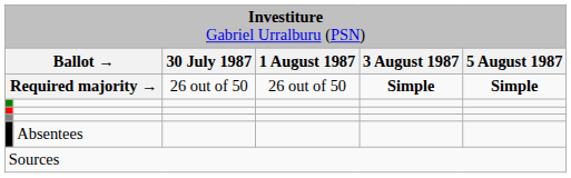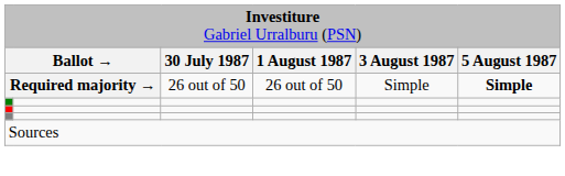Required majority → | column 5: bold -> normal
- row: Absentees
